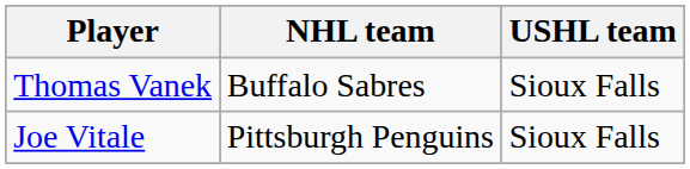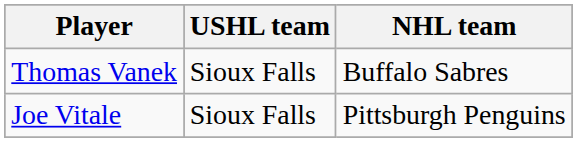columns swapped: USHL team <-> NHL team
